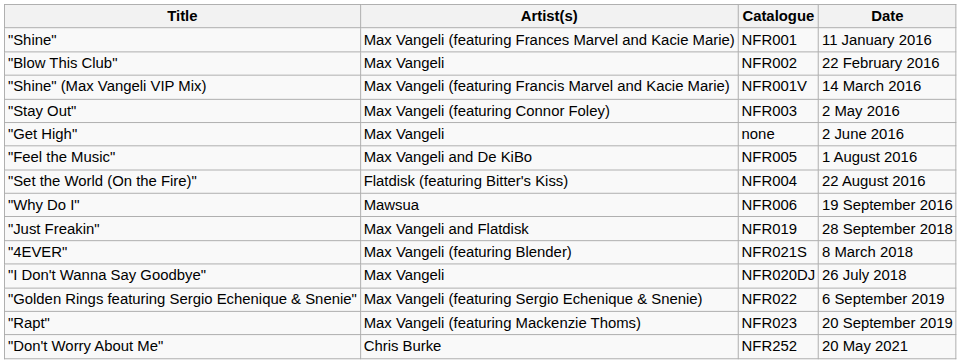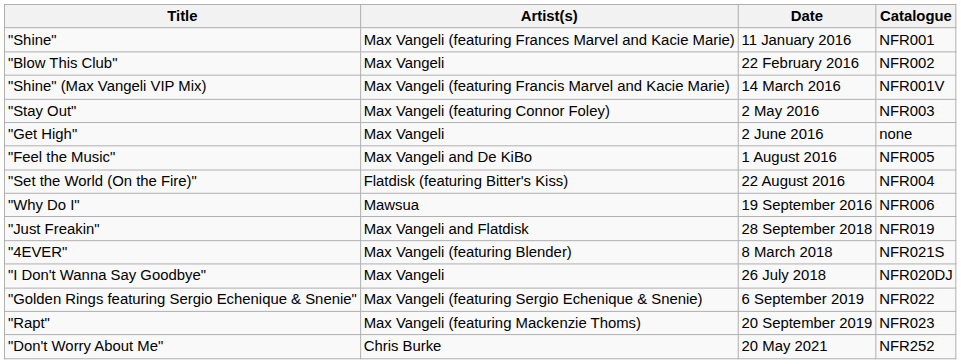columns swapped: Date <-> Catalogue
